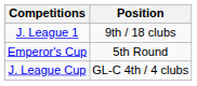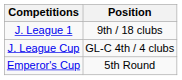rows swapped: Emperor's Cup <-> J. League Cup
